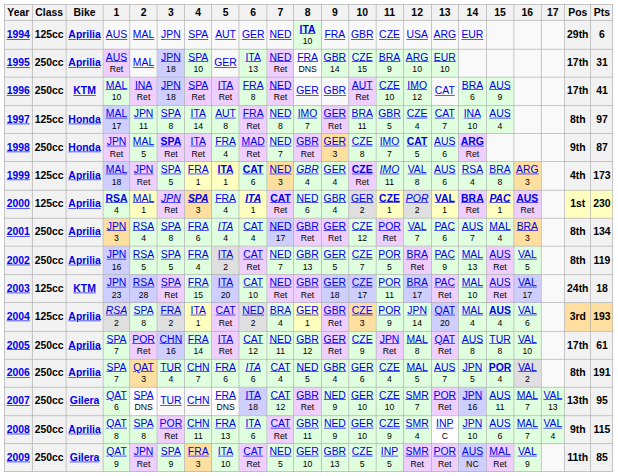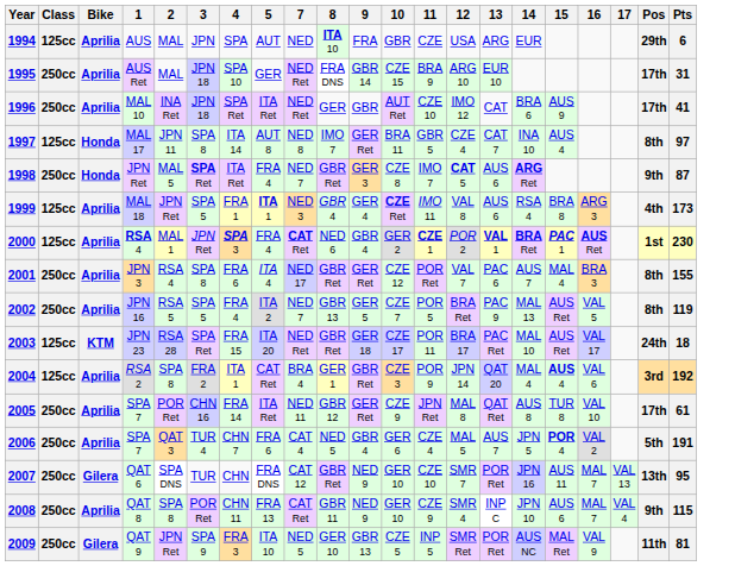- column: 6 | GER | ITA 13 | FRA 8 | FRA Ret | MAD Ret | CAT 6 | ITA 1 | CAT 4 | CAT Ret | CAT 10 | NED 2 | CAT 12 | ITA 6 | ITA 18 | ITA 6 | CAT Ret
1996 | Bike: KTM -> Aprilia
2001 | Pts: 134 -> 155
2004 | Pts: 193 -> 192
2006 | Pos: 8th -> 5th
2009 | Pts: 85 -> 81
